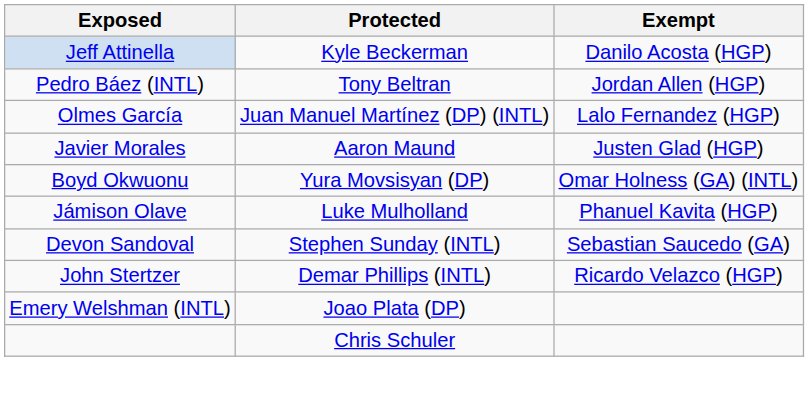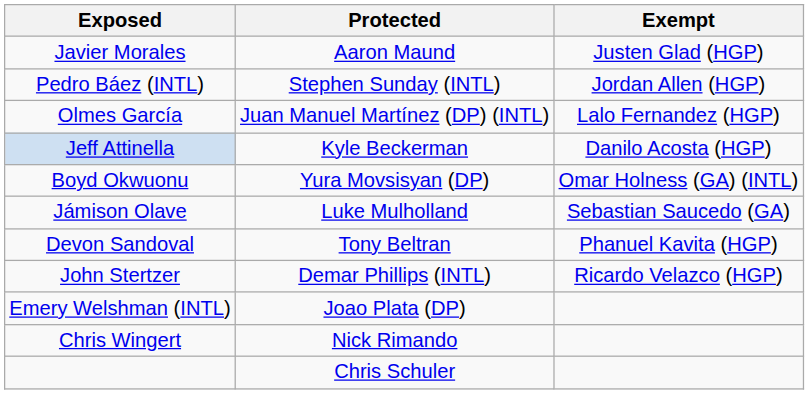rows swapped: Jeff Attinella <-> Javier Morales
Pedro Báez (INTL) | Protected: Tony Beltran -> Stephen Sunday (INTL)
Jámison Olave | Exempt: Phanuel Kavita (HGP) -> Sebastian Saucedo (GA)
Devon Sandoval | Protected: Stephen Sunday (INTL) -> Tony Beltran
Devon Sandoval | Exempt: Sebastian Saucedo (GA) -> Phanuel Kavita (HGP)
+ row: Chris Wingert | Nick Rimando
